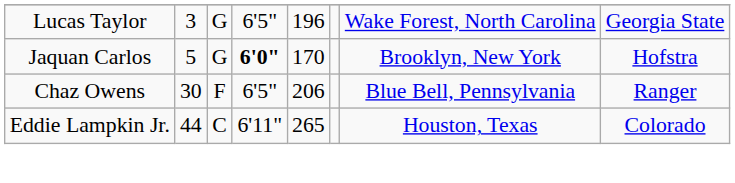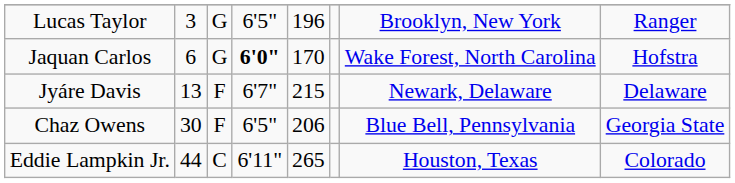Lucas Taylor | column 7: Wake Forest, North Carolina -> Brooklyn, New York
Lucas Taylor | column 8: Georgia State -> Ranger
Jaquan Carlos | column 2: 5 -> 6
Jaquan Carlos | column 7: Brooklyn, New York -> Wake Forest, North Carolina
+ row: Jyáre Davis | 13 | F | 6'7" | 215 | Newark, Delaware | Delaware
Chaz Owens | column 8: Ranger -> Georgia State
